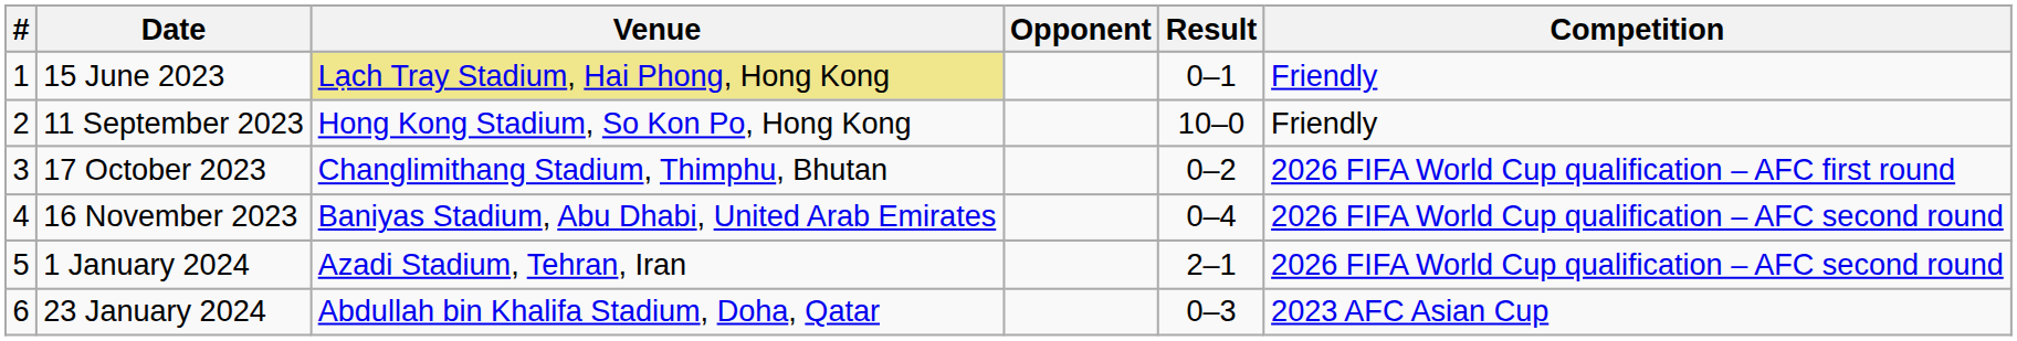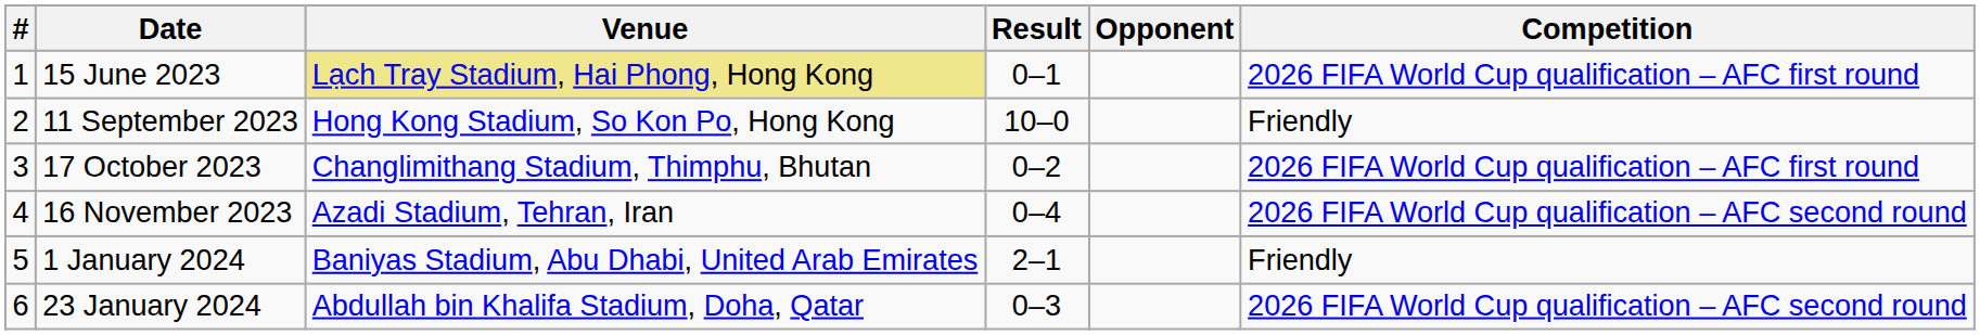columns swapped: Opponent <-> Result
15 June 2023 | Competition: Friendly -> 2026 FIFA World Cup qualification – AFC first round
16 November 2023 | Venue: Baniyas Stadium, Abu Dhabi, United Arab Emirates -> Azadi Stadium, Tehran, Iran
1 January 2024 | Venue: Azadi Stadium, Tehran, Iran -> Baniyas Stadium, Abu Dhabi, United Arab Emirates
1 January 2024 | Competition: 2026 FIFA World Cup qualification – AFC second round -> Friendly
23 January 2024 | Competition: 2023 AFC Asian Cup -> 2026 FIFA World Cup qualification – AFC second round
